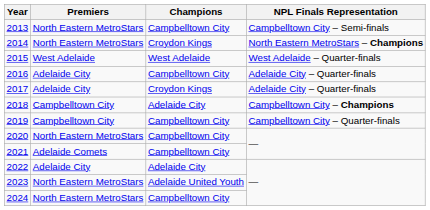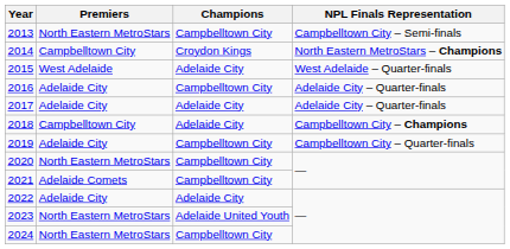2014 | Premiers: North Eastern MetroStars -> Campbelltown City
2015 | Champions: West Adelaide -> Adelaide City
2017 | Champions: Croydon Kings -> Adelaide City
2019 | Premiers: Campbelltown City -> Adelaide City
